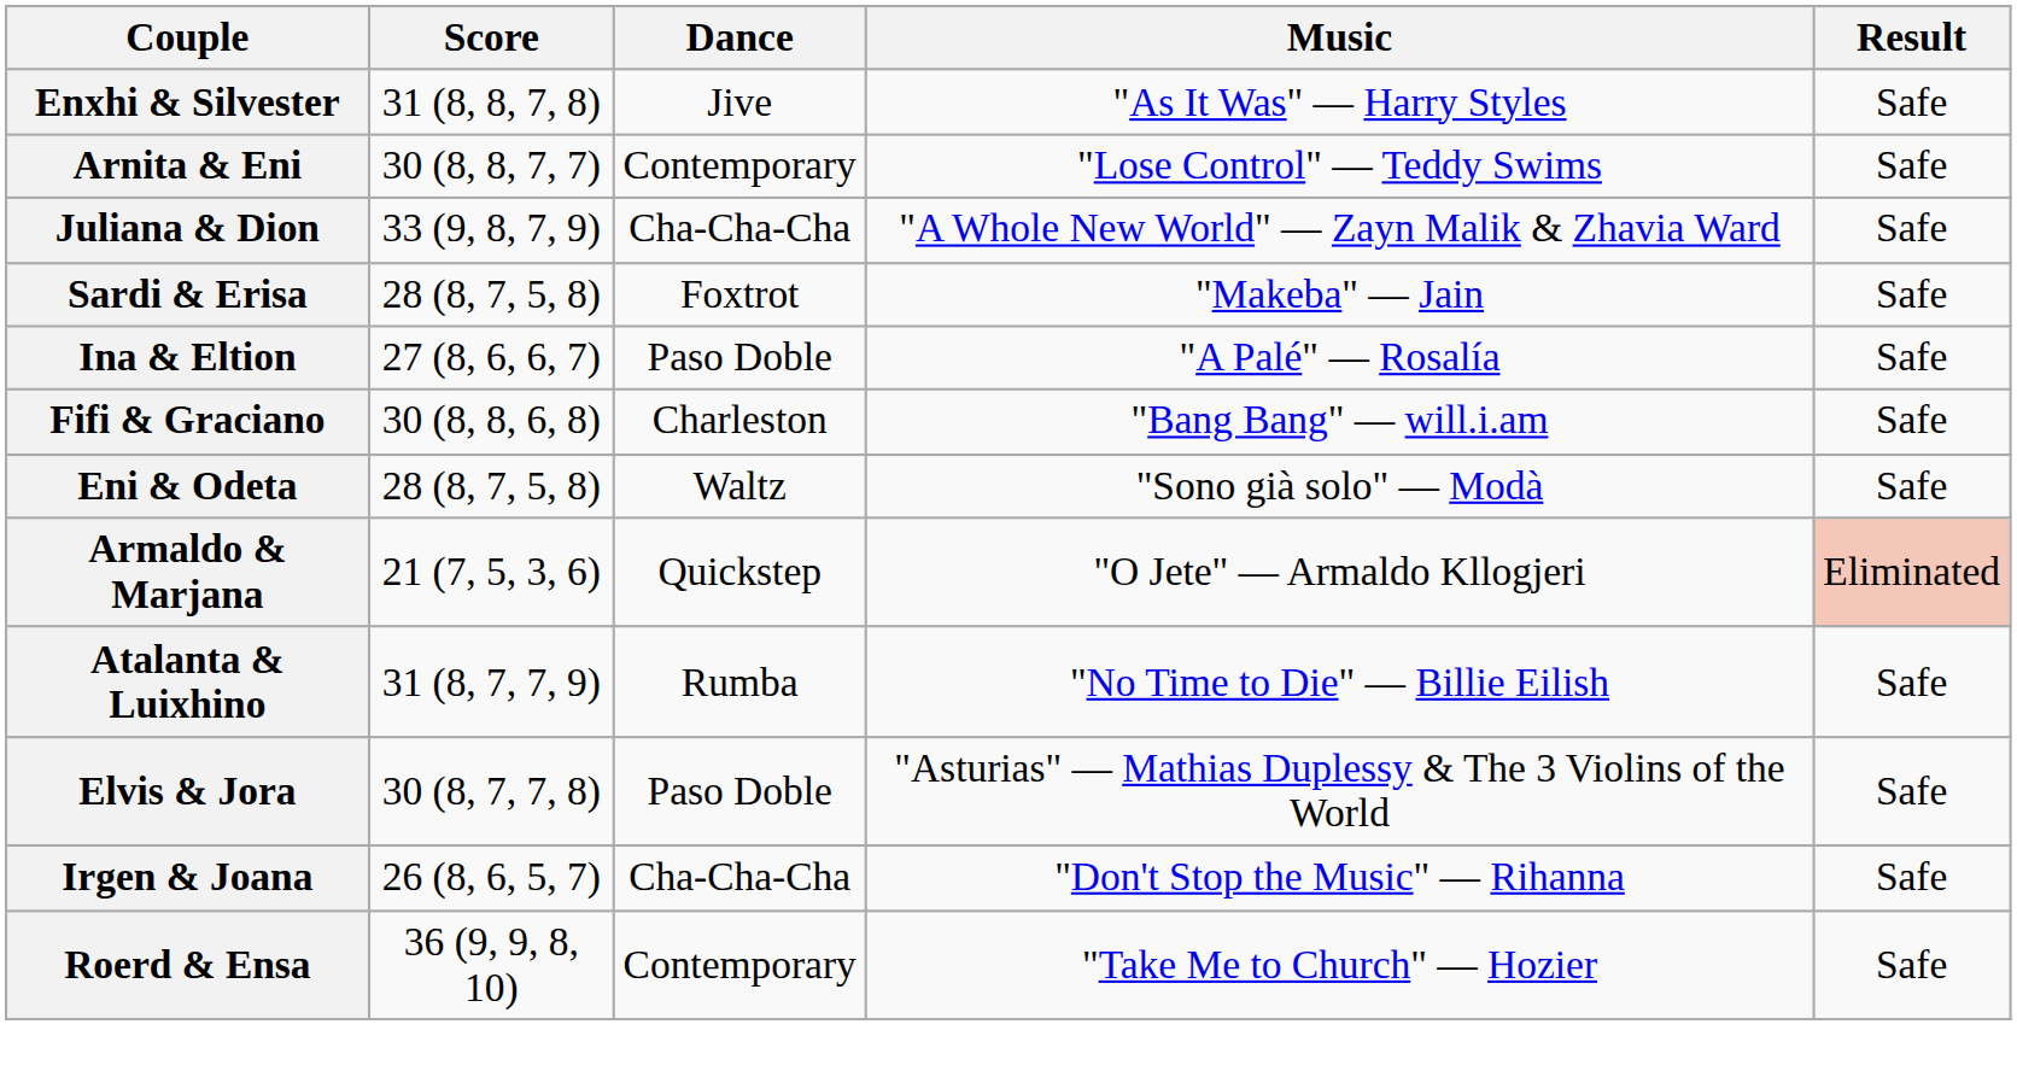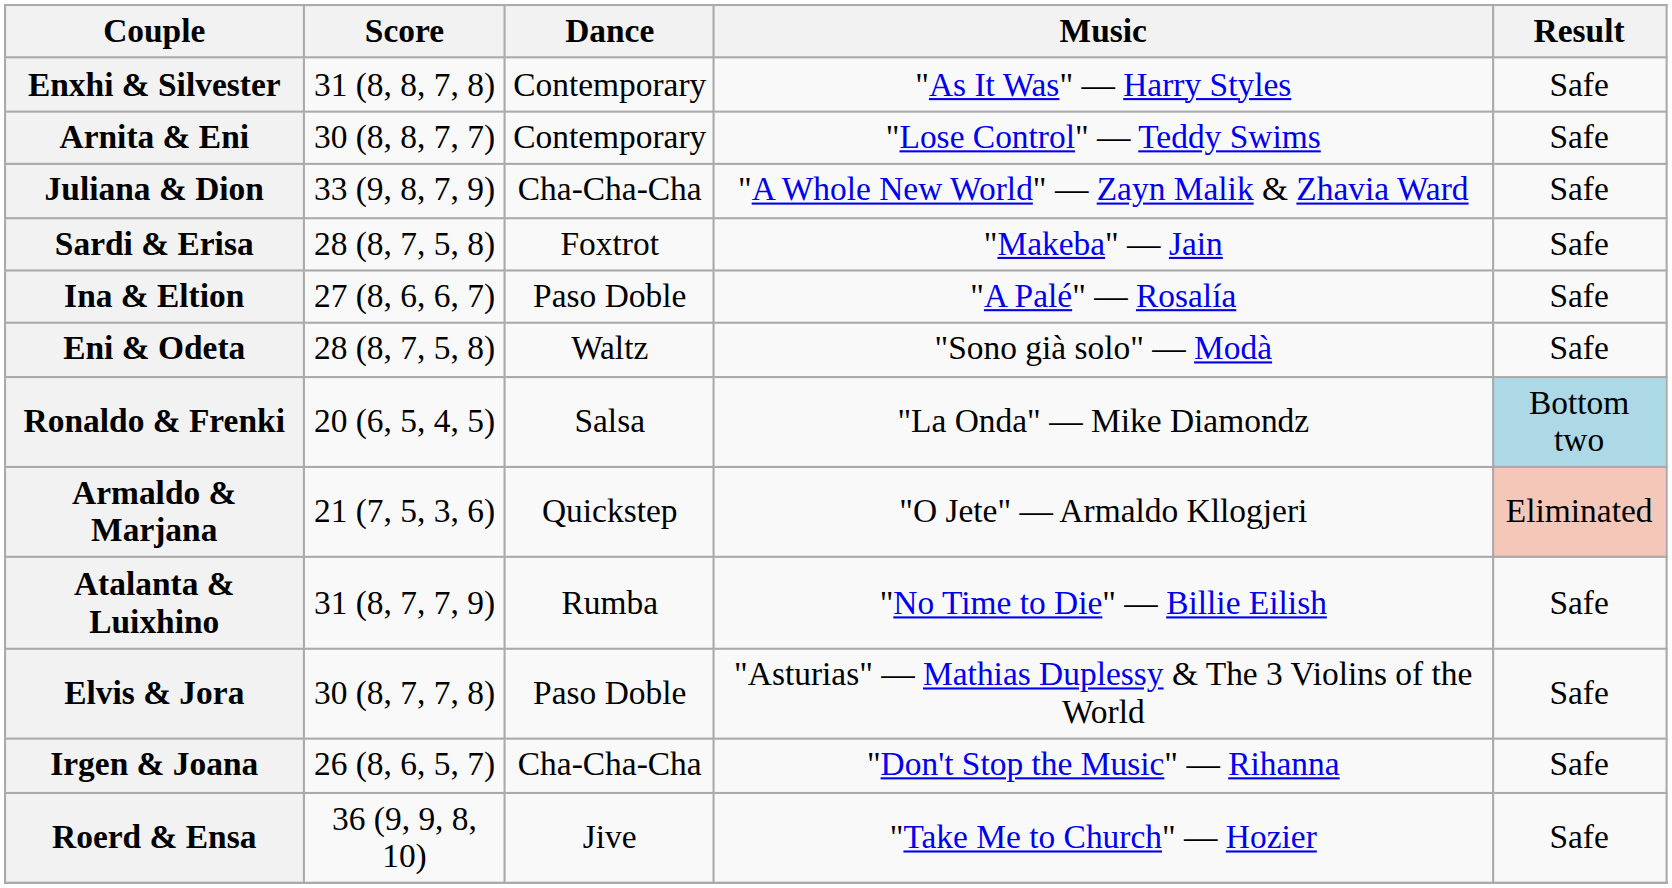Enxhi & Silvester | Dance: Jive -> Contemporary
- row: Fifi & Graciano | 30 (8, 8, 6, 8) | Charleston | "Bang Bang" — will.i.am | Safe
+ row: Ronaldo & Frenki | 20 (6, 5, 4, 5) | Salsa | "La Onda" — Mike Diamondz | Bottom two
Roerd & Ensa | Dance: Contemporary -> Jive
